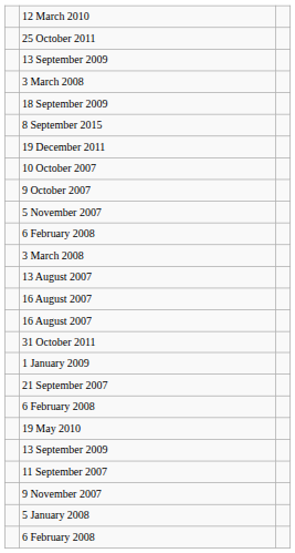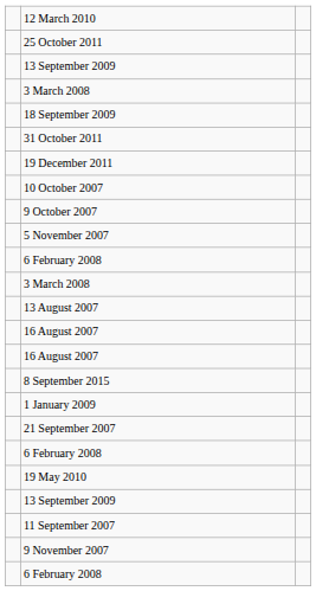rows swapped: 31 October 2011 <-> 8 September 2015
- row: 5 January 2008
